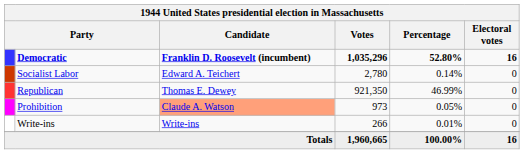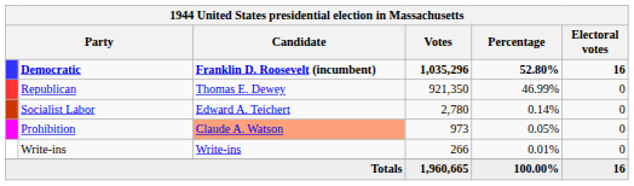rows swapped: Republican <-> Socialist Labor
